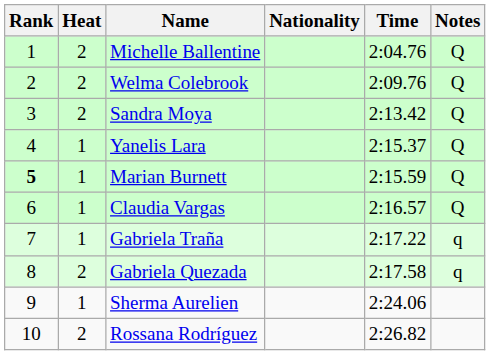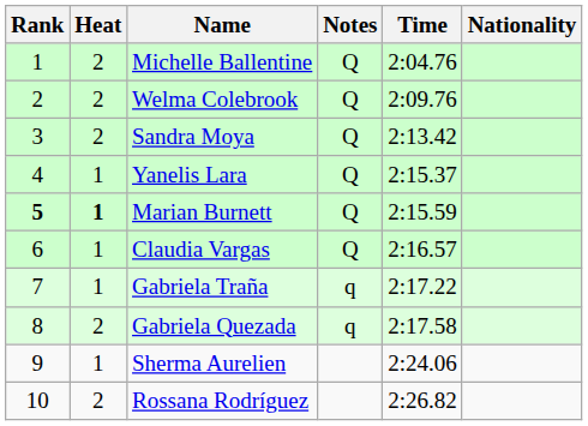columns swapped: Nationality <-> Notes
Marian Burnett | Heat: normal -> bold
